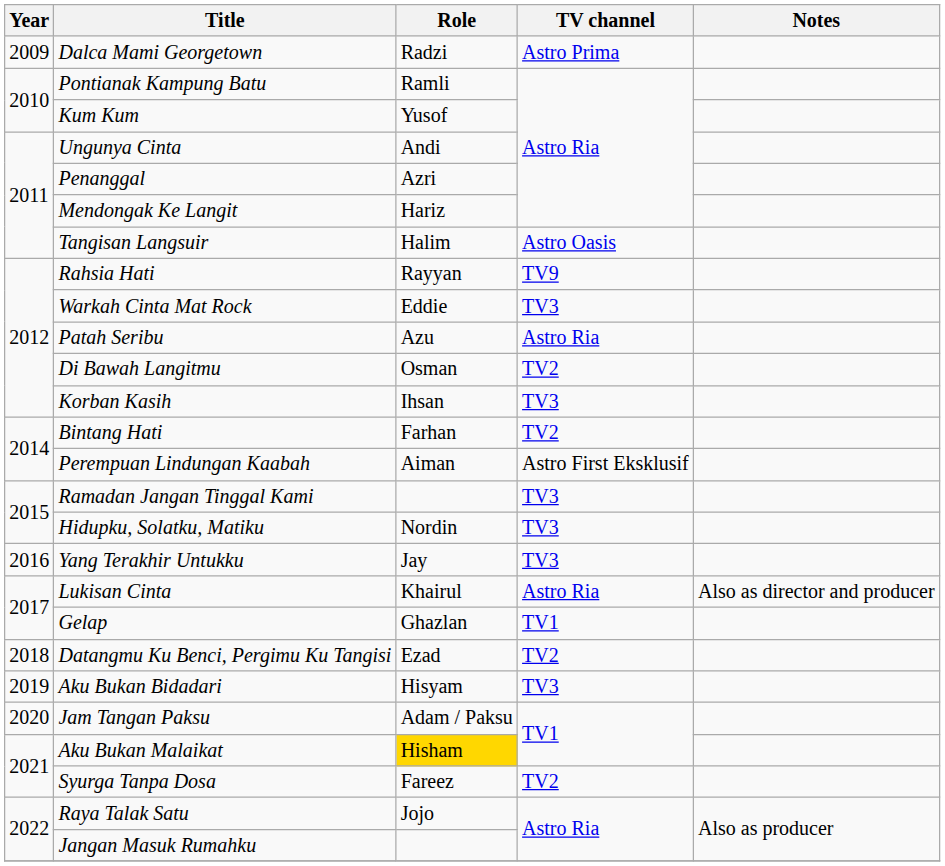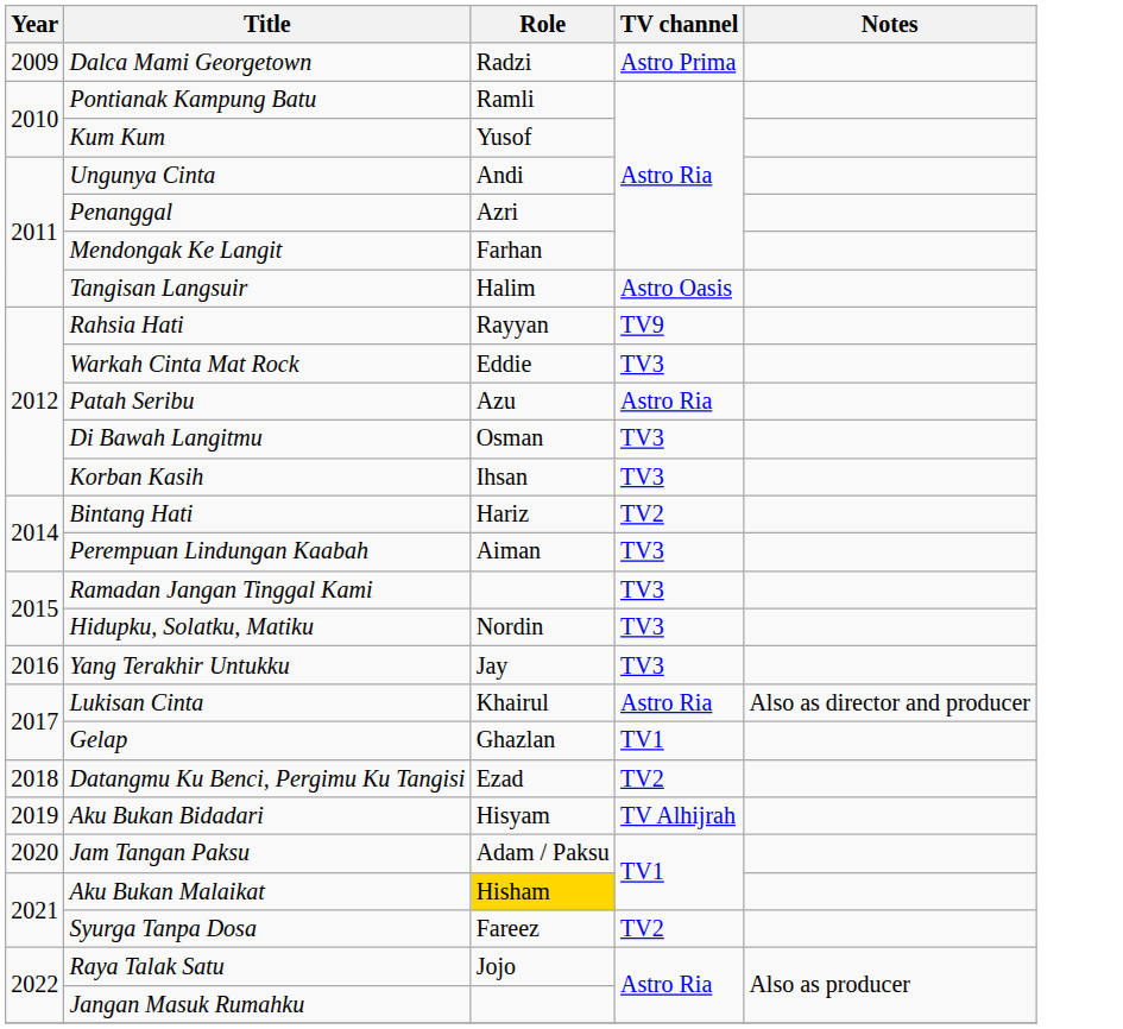Mendongak Ke Langit | Role: Hariz -> Farhan
Di Bawah Langitmu | TV channel: TV2 -> TV3
Bintang Hati | Role: Farhan -> Hariz
Perempuan Lindungan Kaabah | TV channel: Astro First Eksklusif -> TV3
Aku Bukan Bidadari | TV channel: TV3 -> TV Alhijrah
